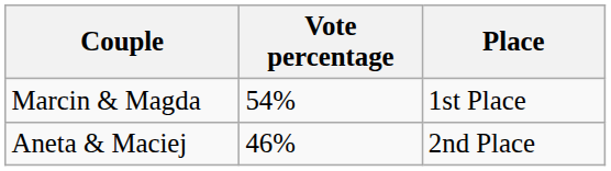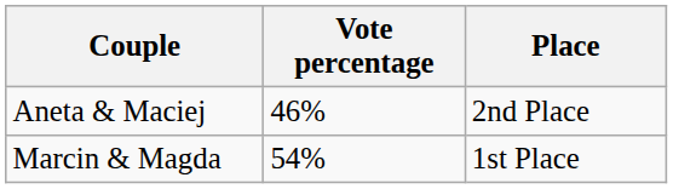rows swapped: Marcin & Magda <-> Aneta & Maciej
